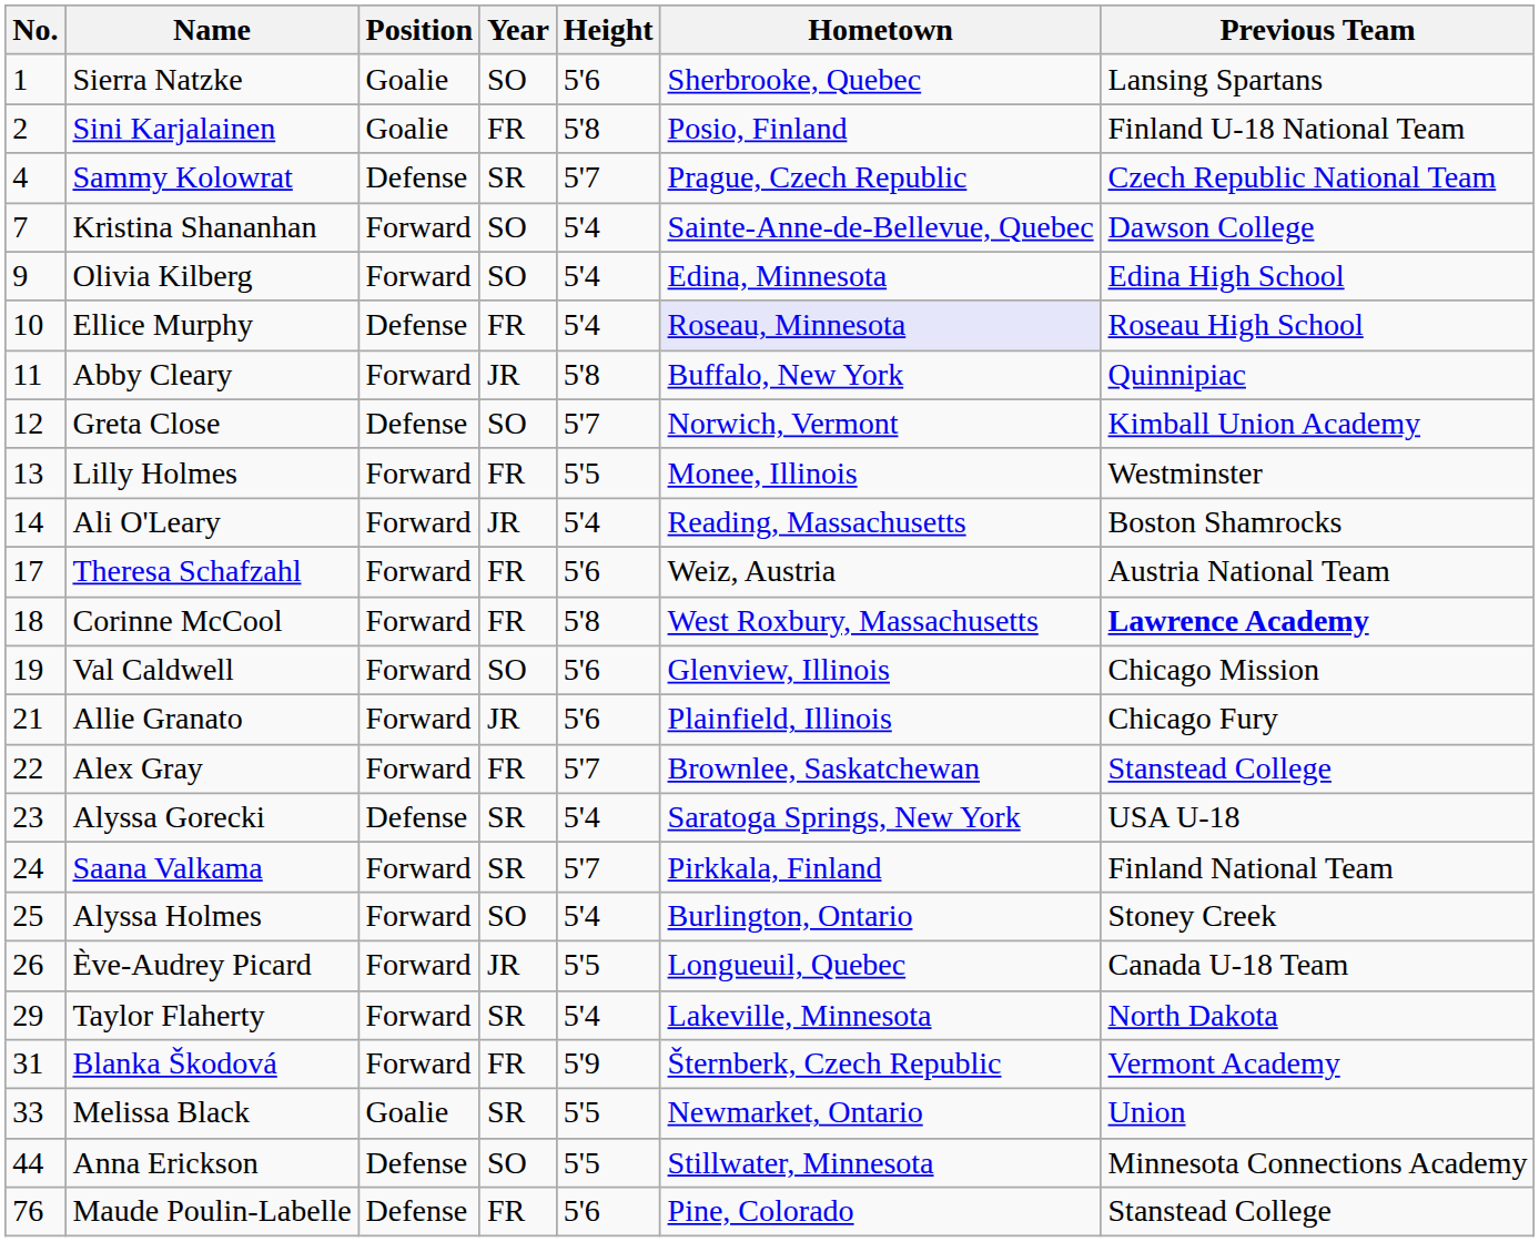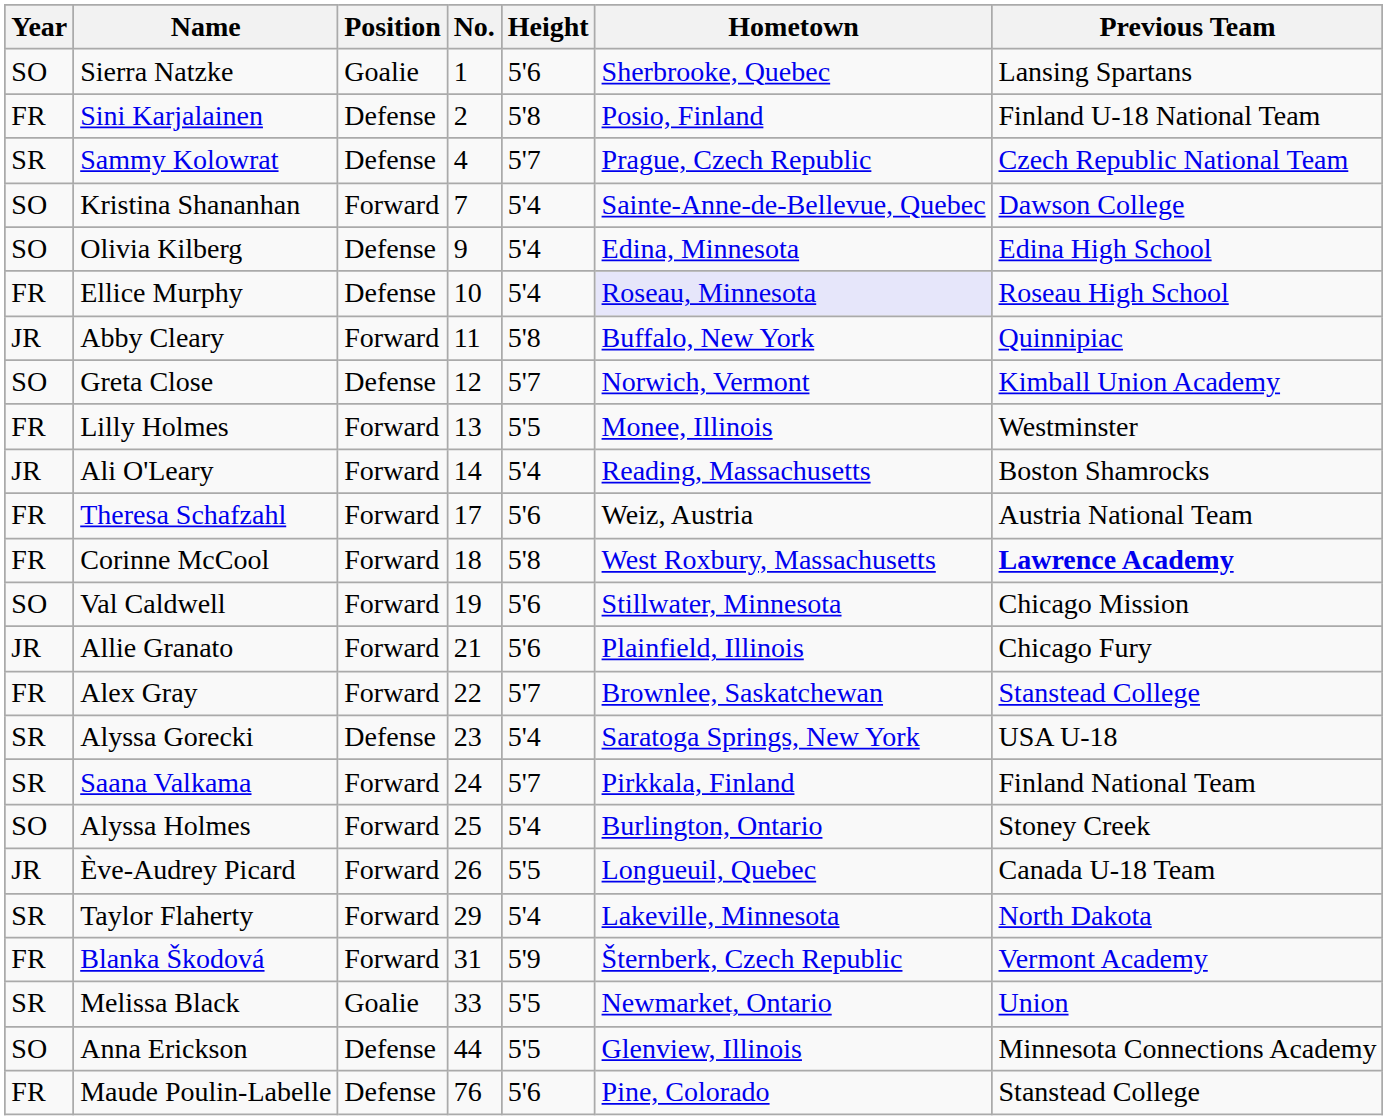columns swapped: No. <-> Year
Sini Karjalainen | Position: Goalie -> Defense
Olivia Kilberg | Position: Forward -> Defense
Val Caldwell | Hometown: Glenview, Illinois -> Stillwater, Minnesota
Anna Erickson | Hometown: Stillwater, Minnesota -> Glenview, Illinois
